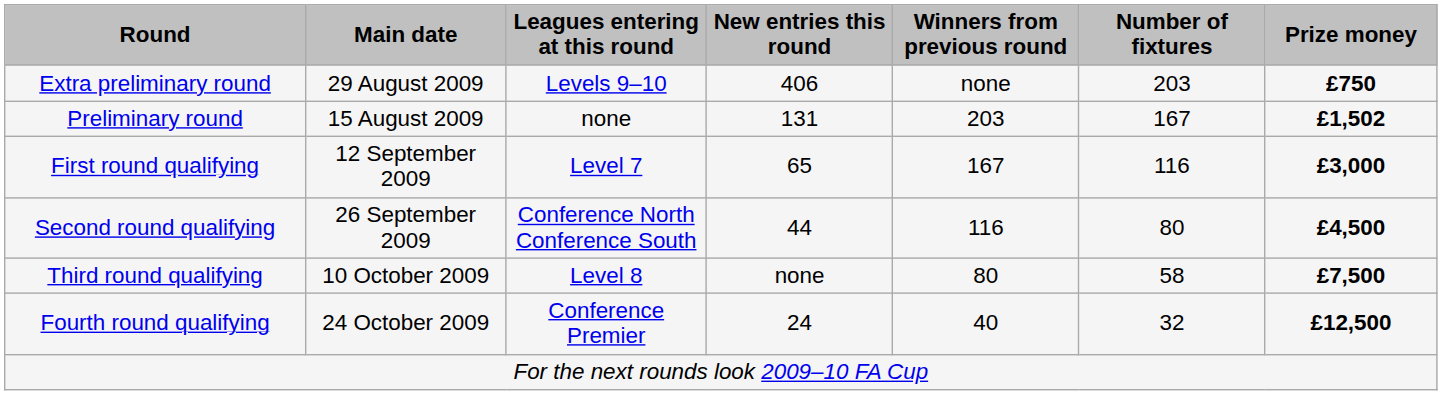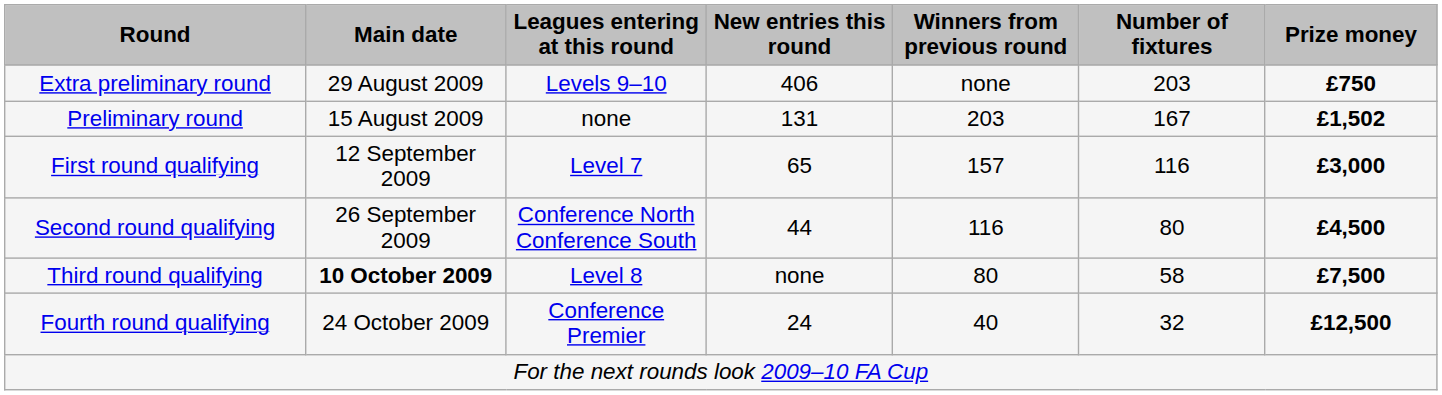First round qualifying | Winners from previous round: 167 -> 157
Third round qualifying | Main date: normal -> bold
